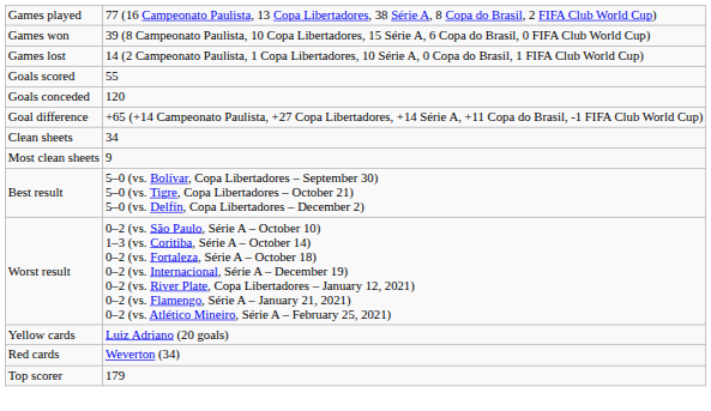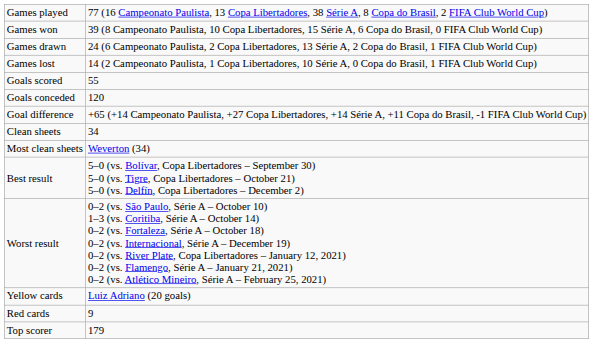+ row: Games drawn | 24 (6 Campeonato Paulista, 2 Copa Libertadores, 13 Série A, 2 Copa do Brasil, 1 FIFA Club World Cup)
Most clean sheets | column 2: 9 -> Weverton (34)
Red cards | column 2: Weverton (34) -> 9
